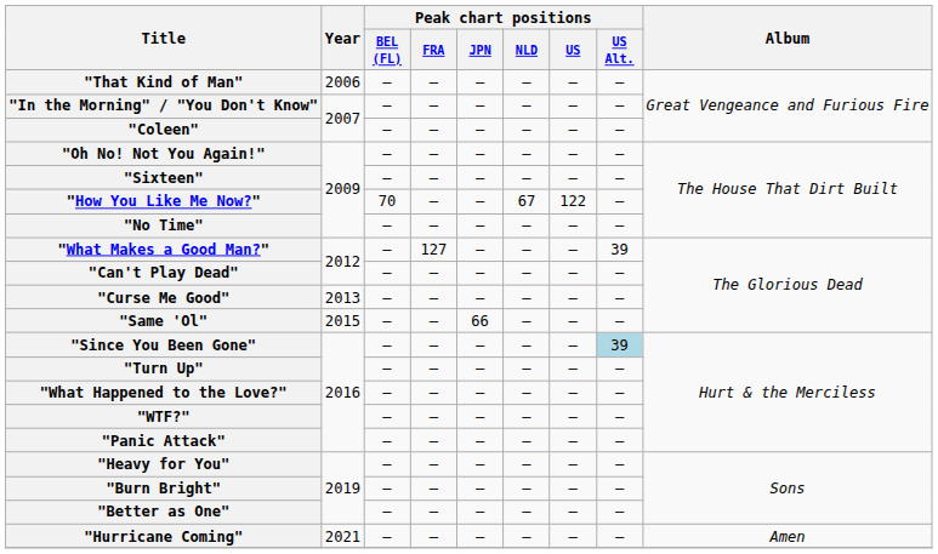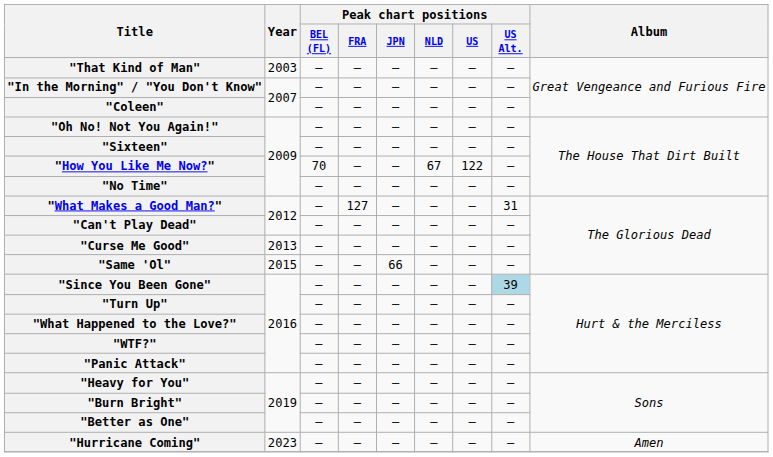"That Kind of Man" | Year: 2006 -> 2003
"What Makes a Good Man?" | Peak chart positions / US Alt.: 39 -> 31
"Hurricane Coming" | Year: 2021 -> 2023
